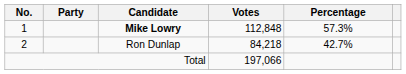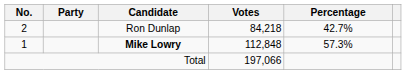rows swapped: Mike Lowry <-> Ron Dunlap
